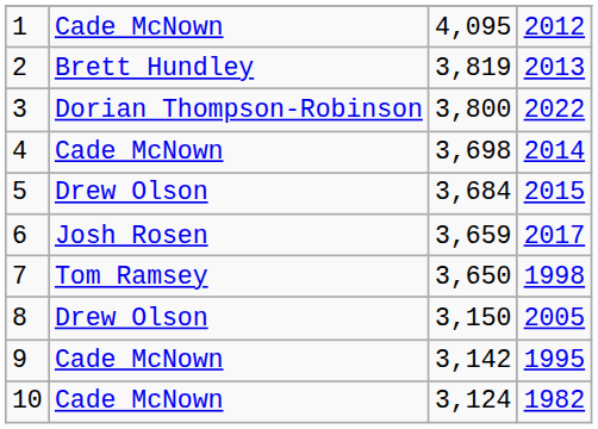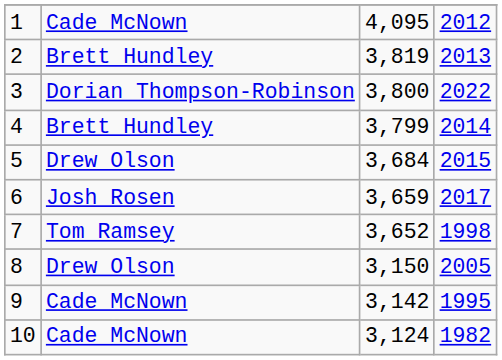4 | column 2: Cade McNown -> Brett Hundley
4 | column 3: 3,698 -> 3,799
7 | column 3: 3,650 -> 3,652
